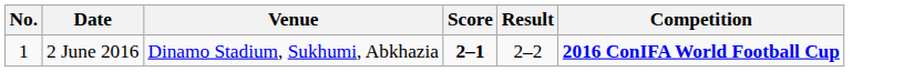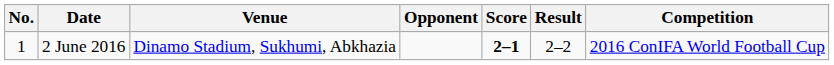+ column: Opponent
2 June 2016 | Competition: bold -> normal
